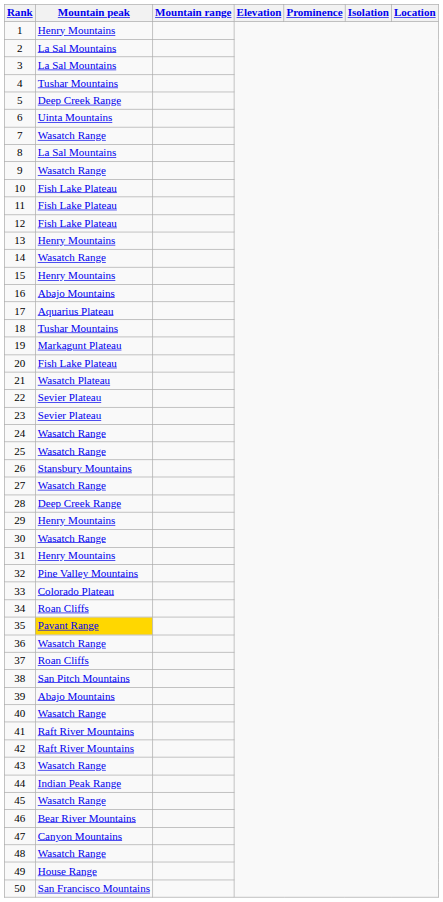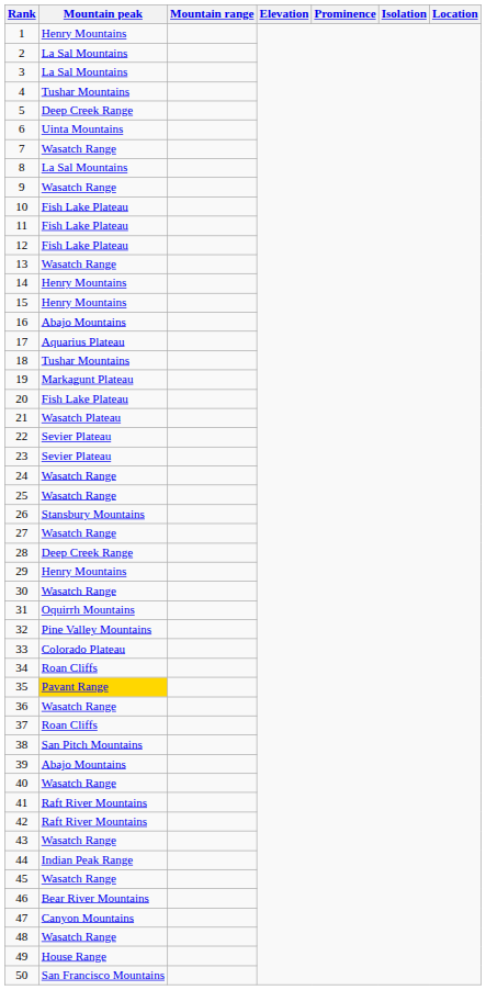13 | Mountain peak: Henry Mountains -> Wasatch Range
14 | Mountain peak: Wasatch Range -> Henry Mountains
31 | Mountain peak: Henry Mountains -> Oquirrh Mountains
